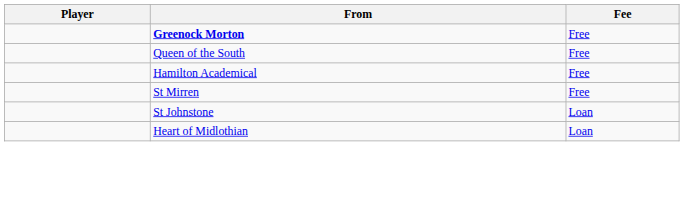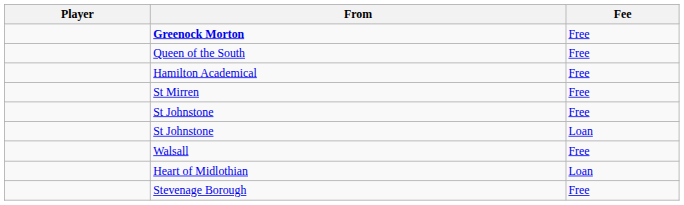+ row: St Johnstone | Free
+ row: Walsall | Free
+ row: Stevenage Borough | Free
